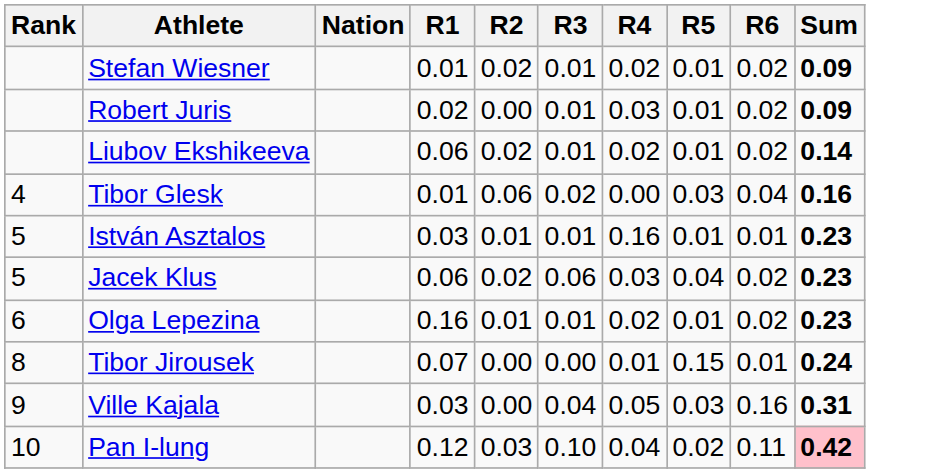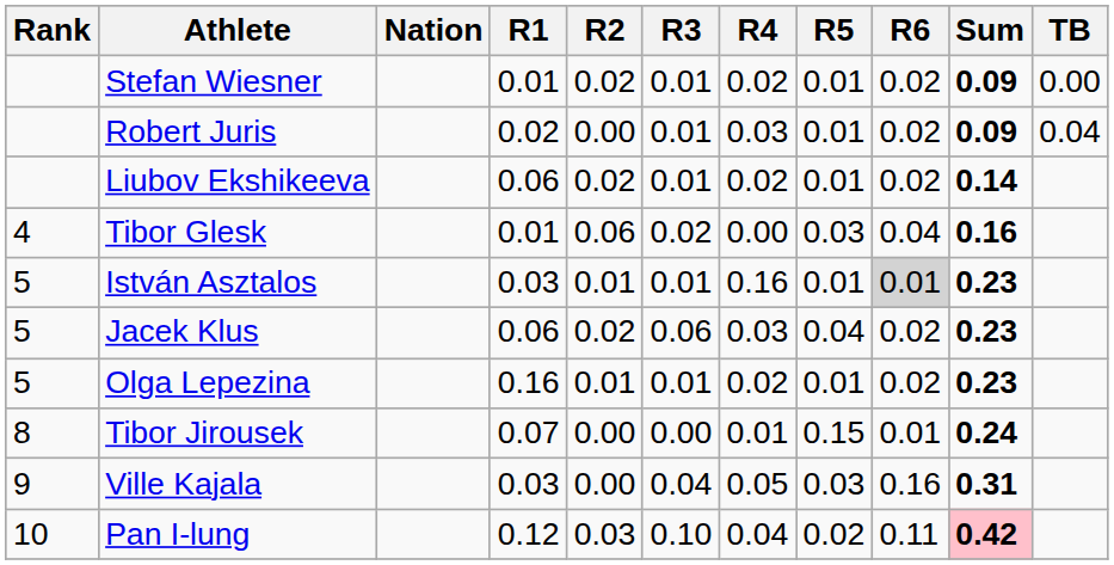+ column: TB | 0.00 | 0.04
István Asztalos | R6: no background -> lightgrey background
Olga Lepezina | Rank: 6 -> 5
